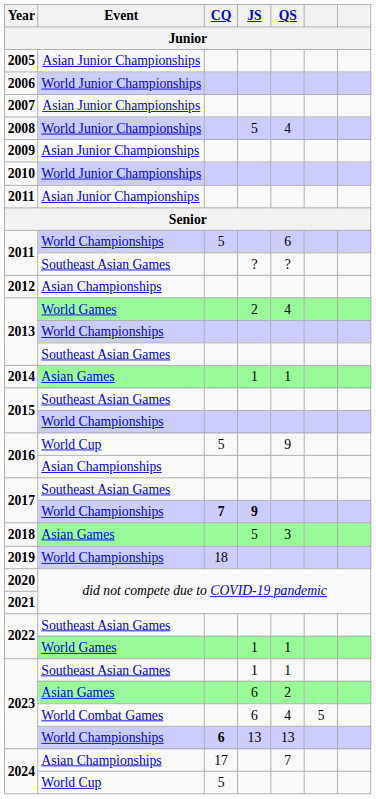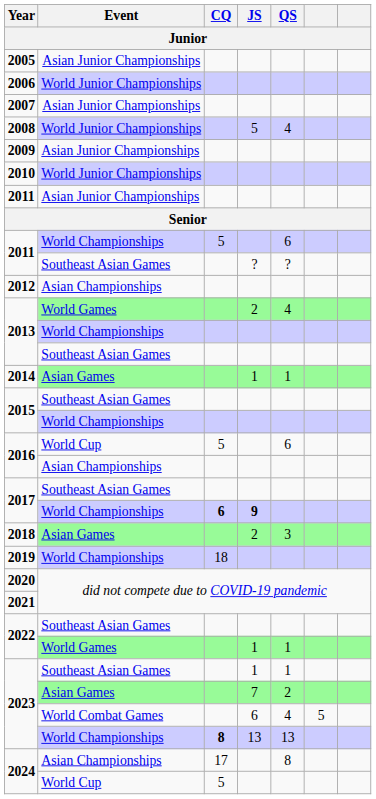2016 / World Cup | QS: 9 -> 6
2017 / World Championships | CQ: 7 -> 6
2018 | JS: 5 -> 2
2023 / Asian Games | JS: 6 -> 7
2023 / World Championships | CQ: 6 -> 8
2024 / Asian Championships | QS: 7 -> 8
